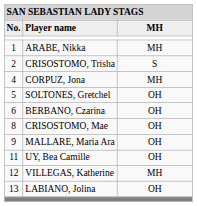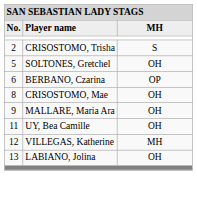- row: 1 | ARABE, Nikka | MH
- row: 4 | CORPUZ, Jona | MH
BERBANO, Czarina | column 3: OH -> OP
